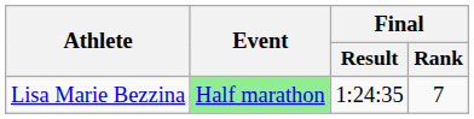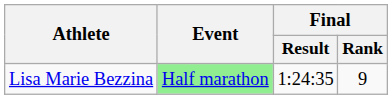Lisa Marie Bezzina | Final / Rank: 7 -> 9
